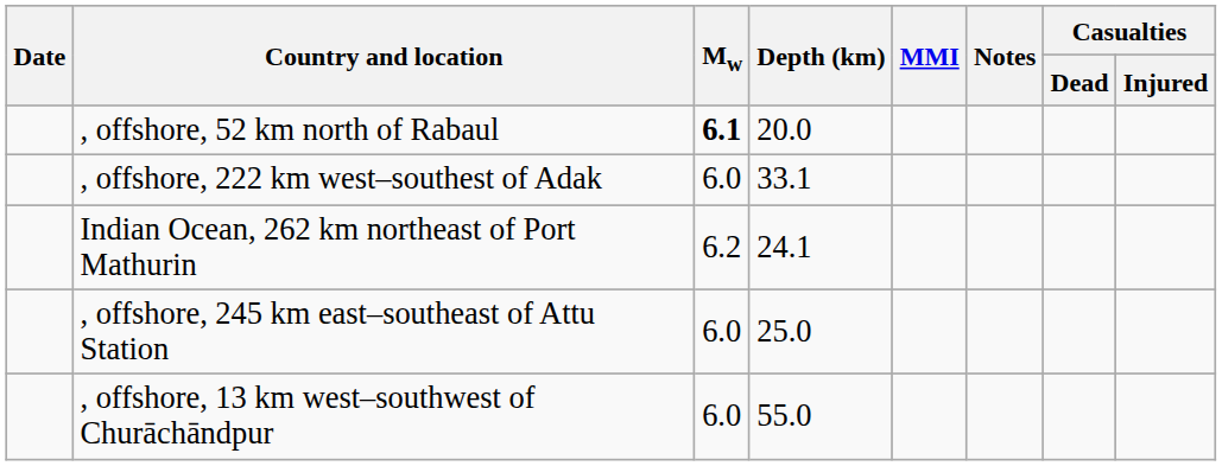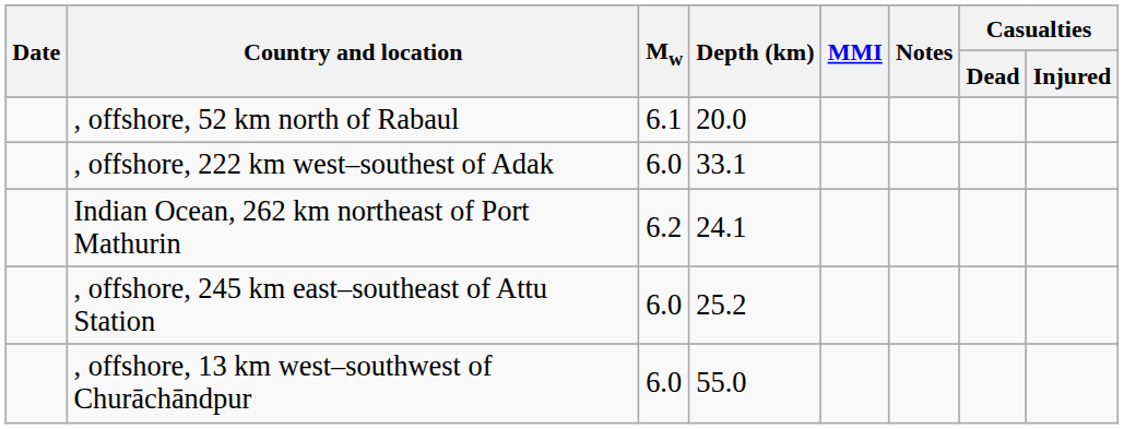, offshore, 52 km north of Rabaul | Mw: bold -> normal
, offshore, 245 km east–southeast of Attu Station | Depth (km): 25.0 -> 25.2
